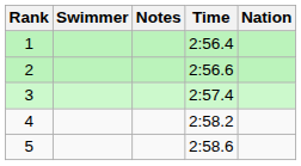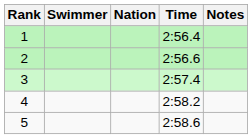columns swapped: Nation <-> Notes
